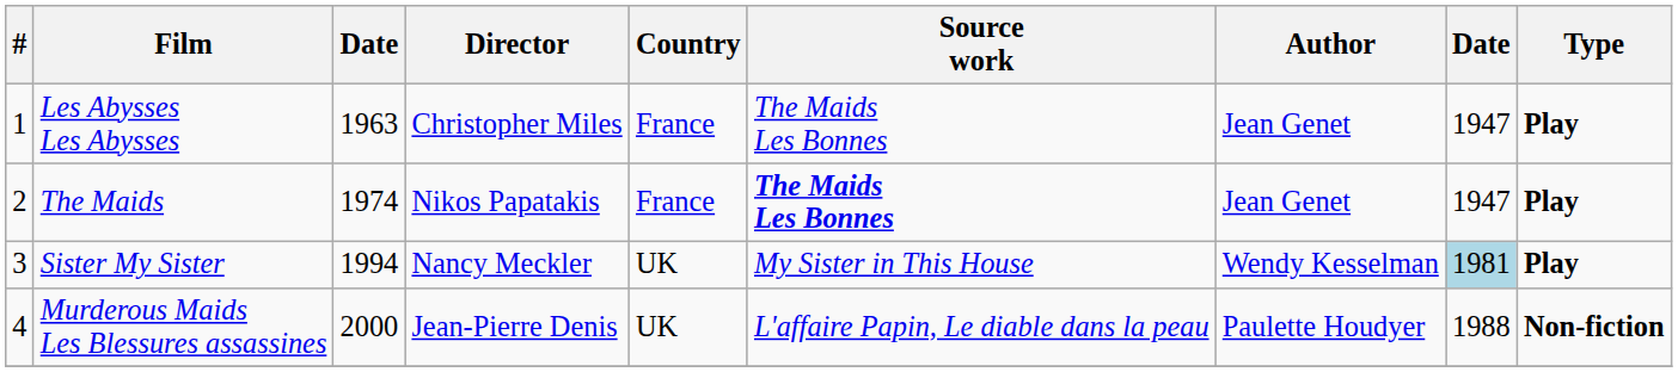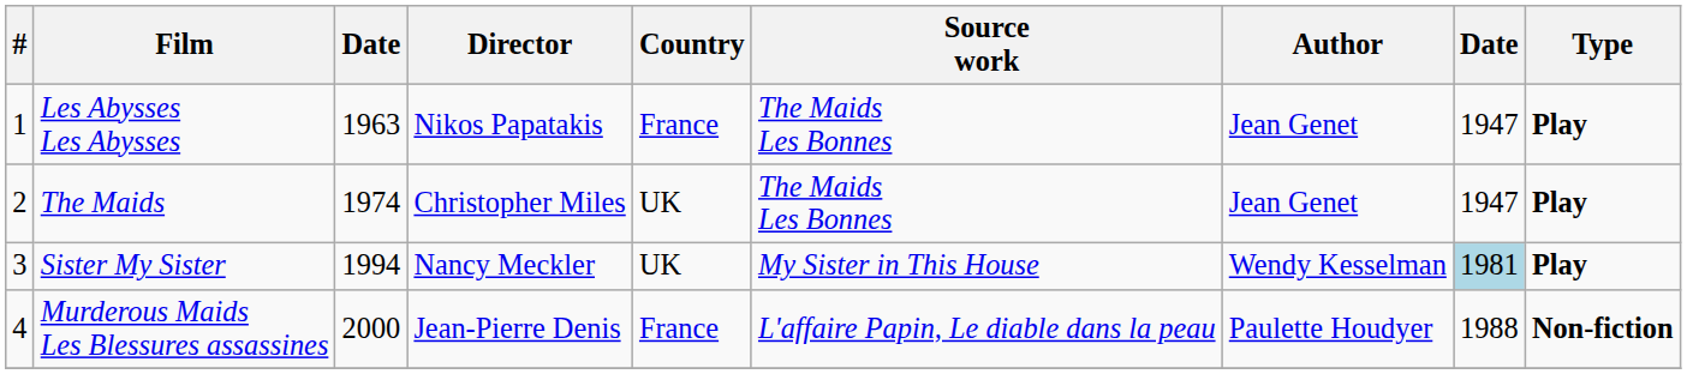Les Abysses Les Abysses | Director: Christopher Miles -> Nikos Papatakis
The Maids | Director: Nikos Papatakis -> Christopher Miles
The Maids | Country: France -> UK
The Maids | Source work: bold -> normal
Murderous Maids Les Blessures assassines | Country: UK -> France
